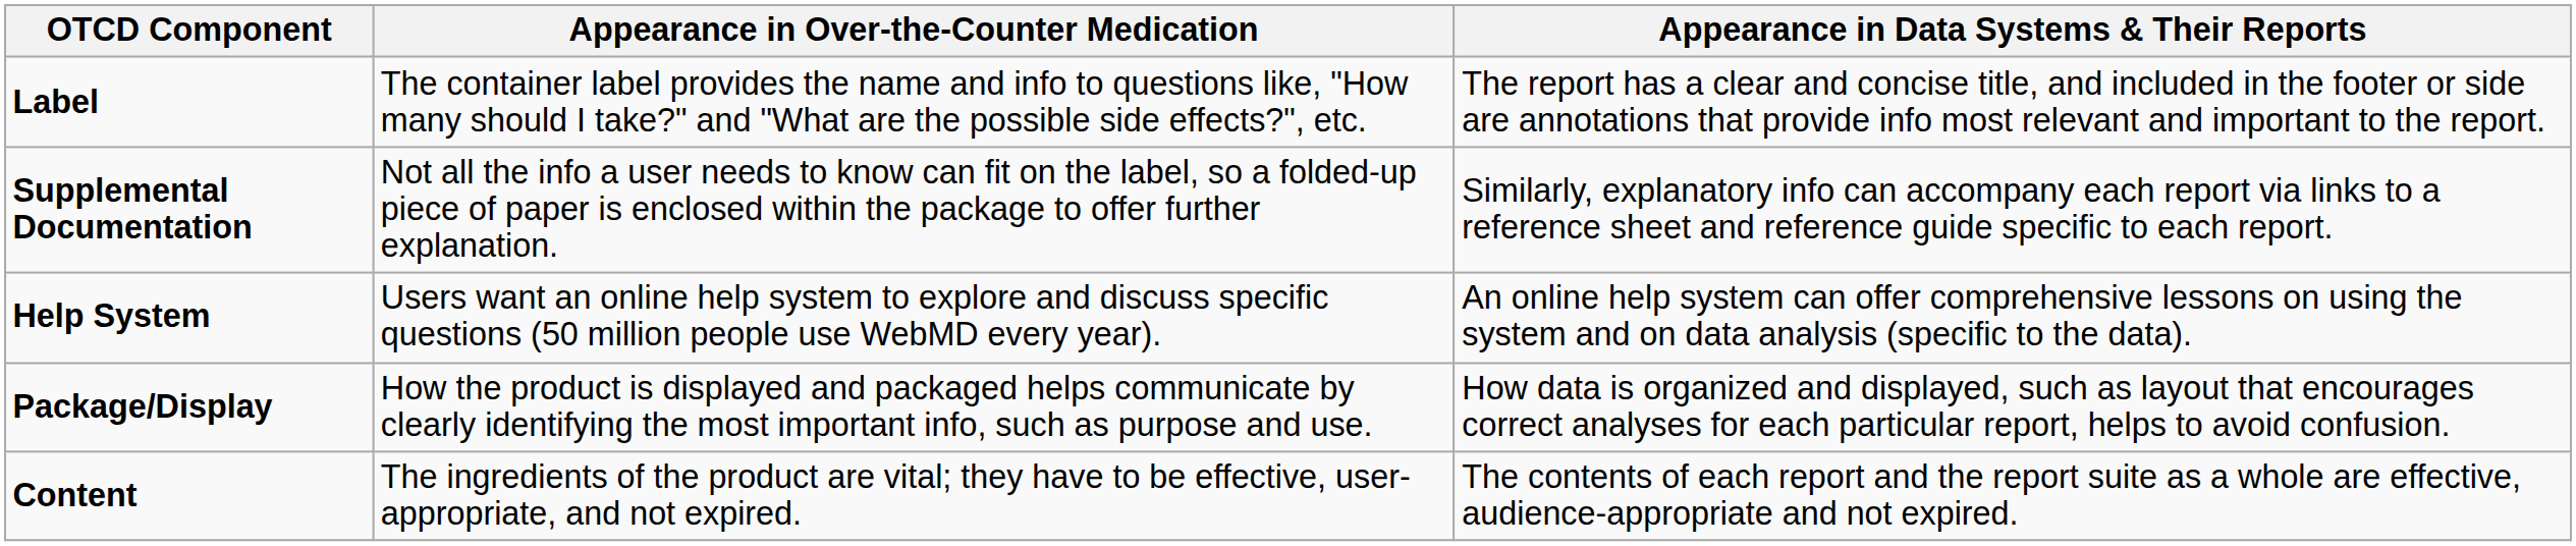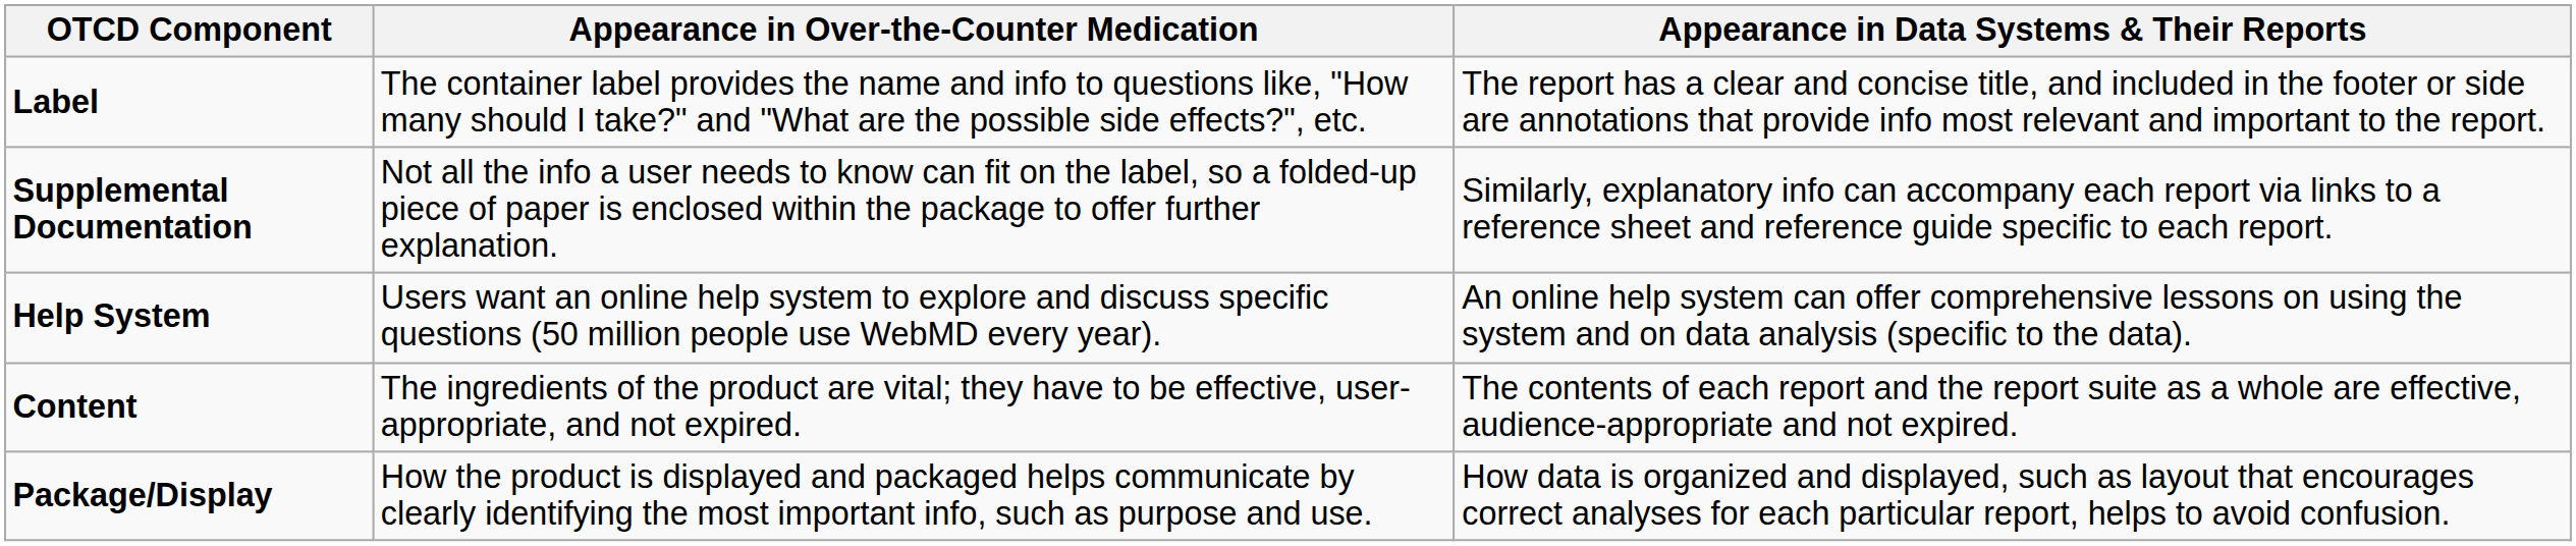rows swapped: Package/Display <-> Content
